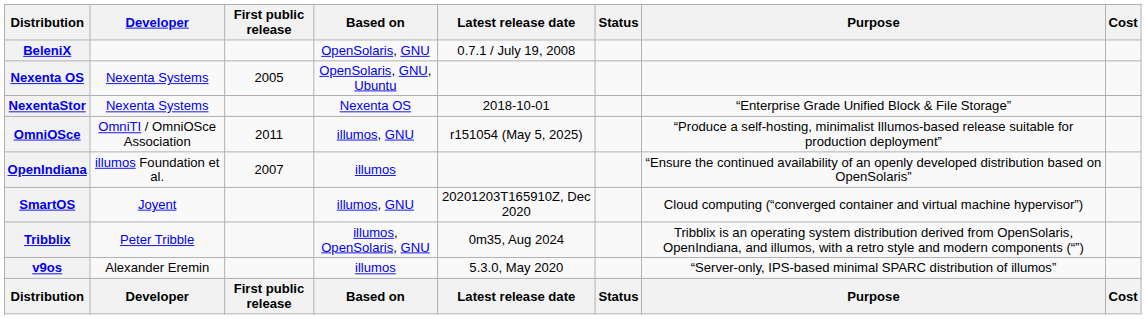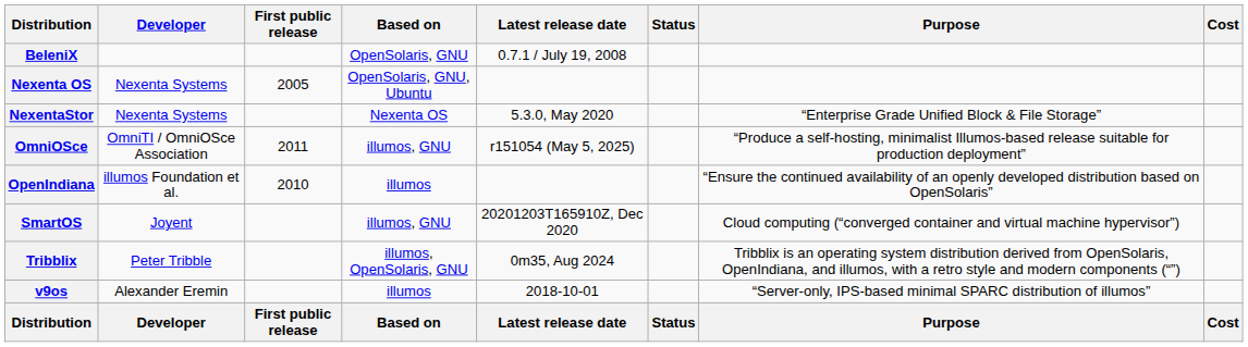NexentaStor | Latest release date: 2018-10-01 -> 5.3.0, May 2020
OpenIndiana | First public release: 2007 -> 2010
v9os | Latest release date: 5.3.0, May 2020 -> 2018-10-01
